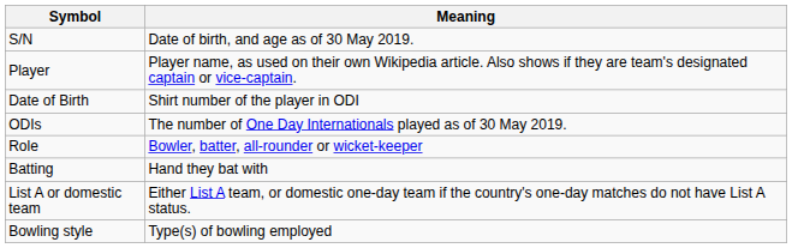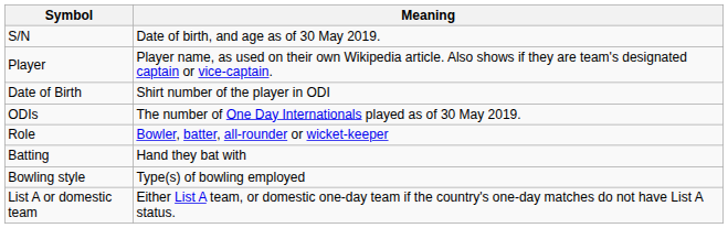rows swapped: Bowling style <-> List A or domestic team
